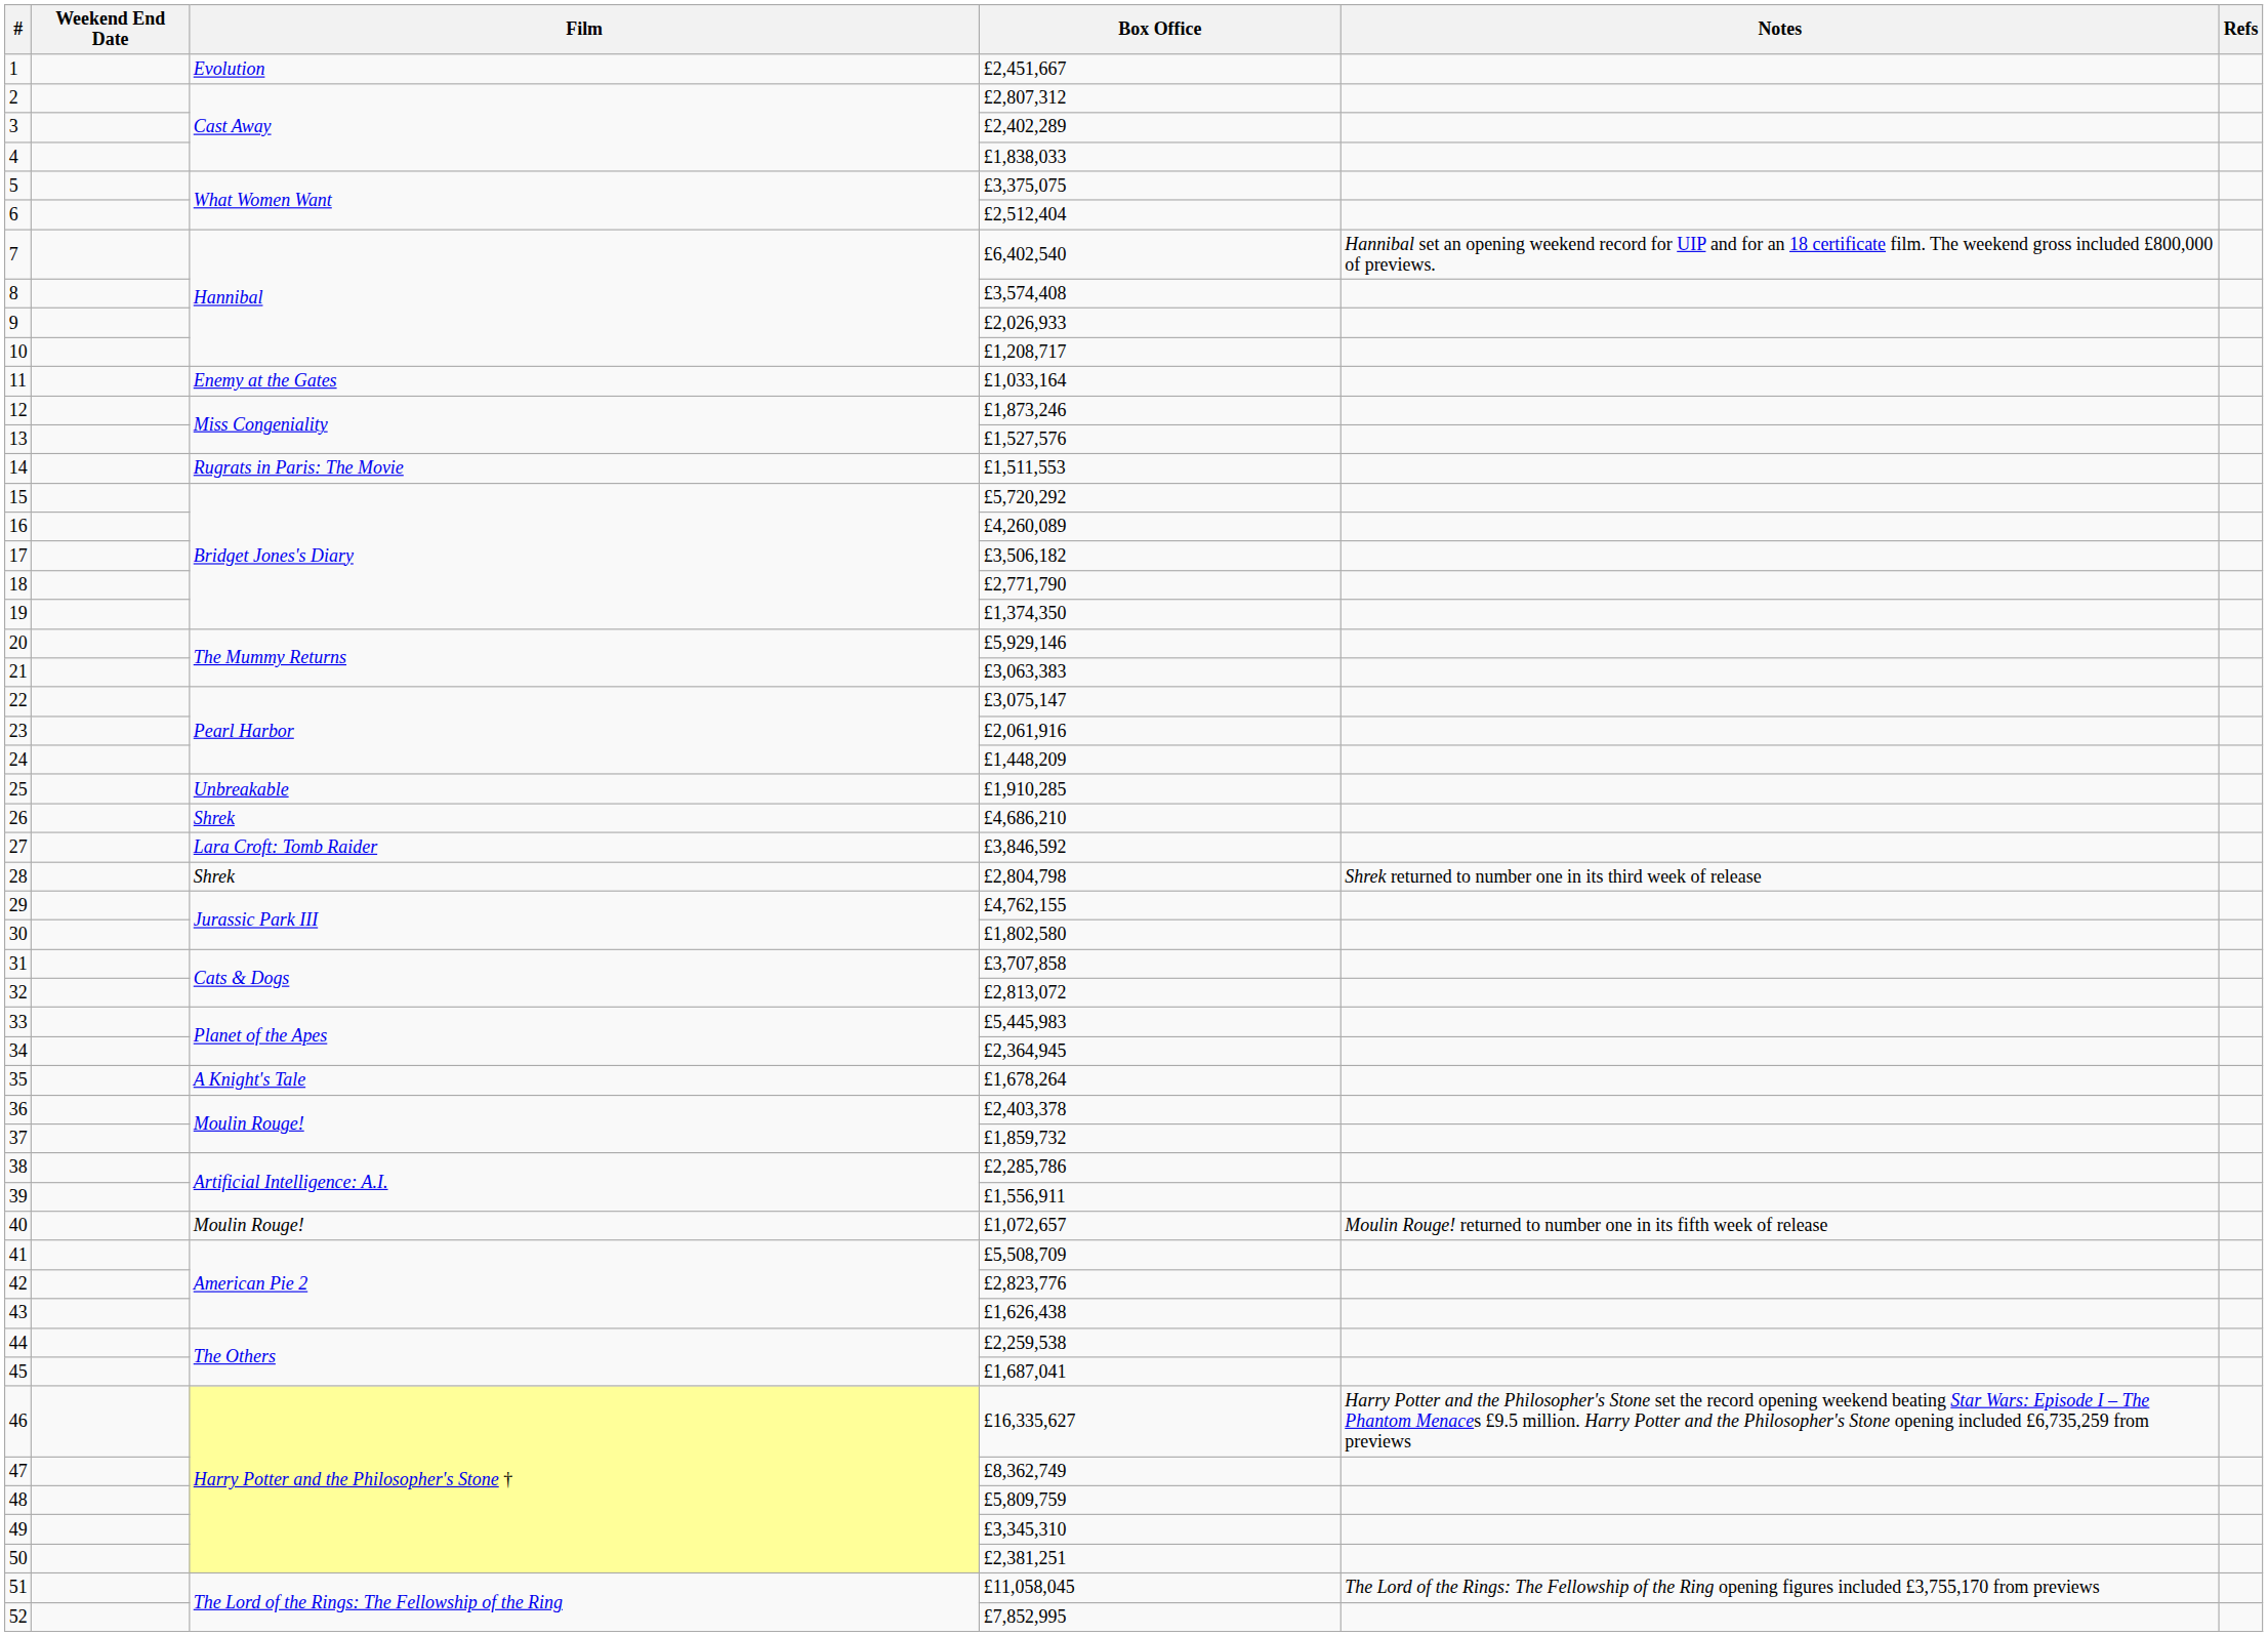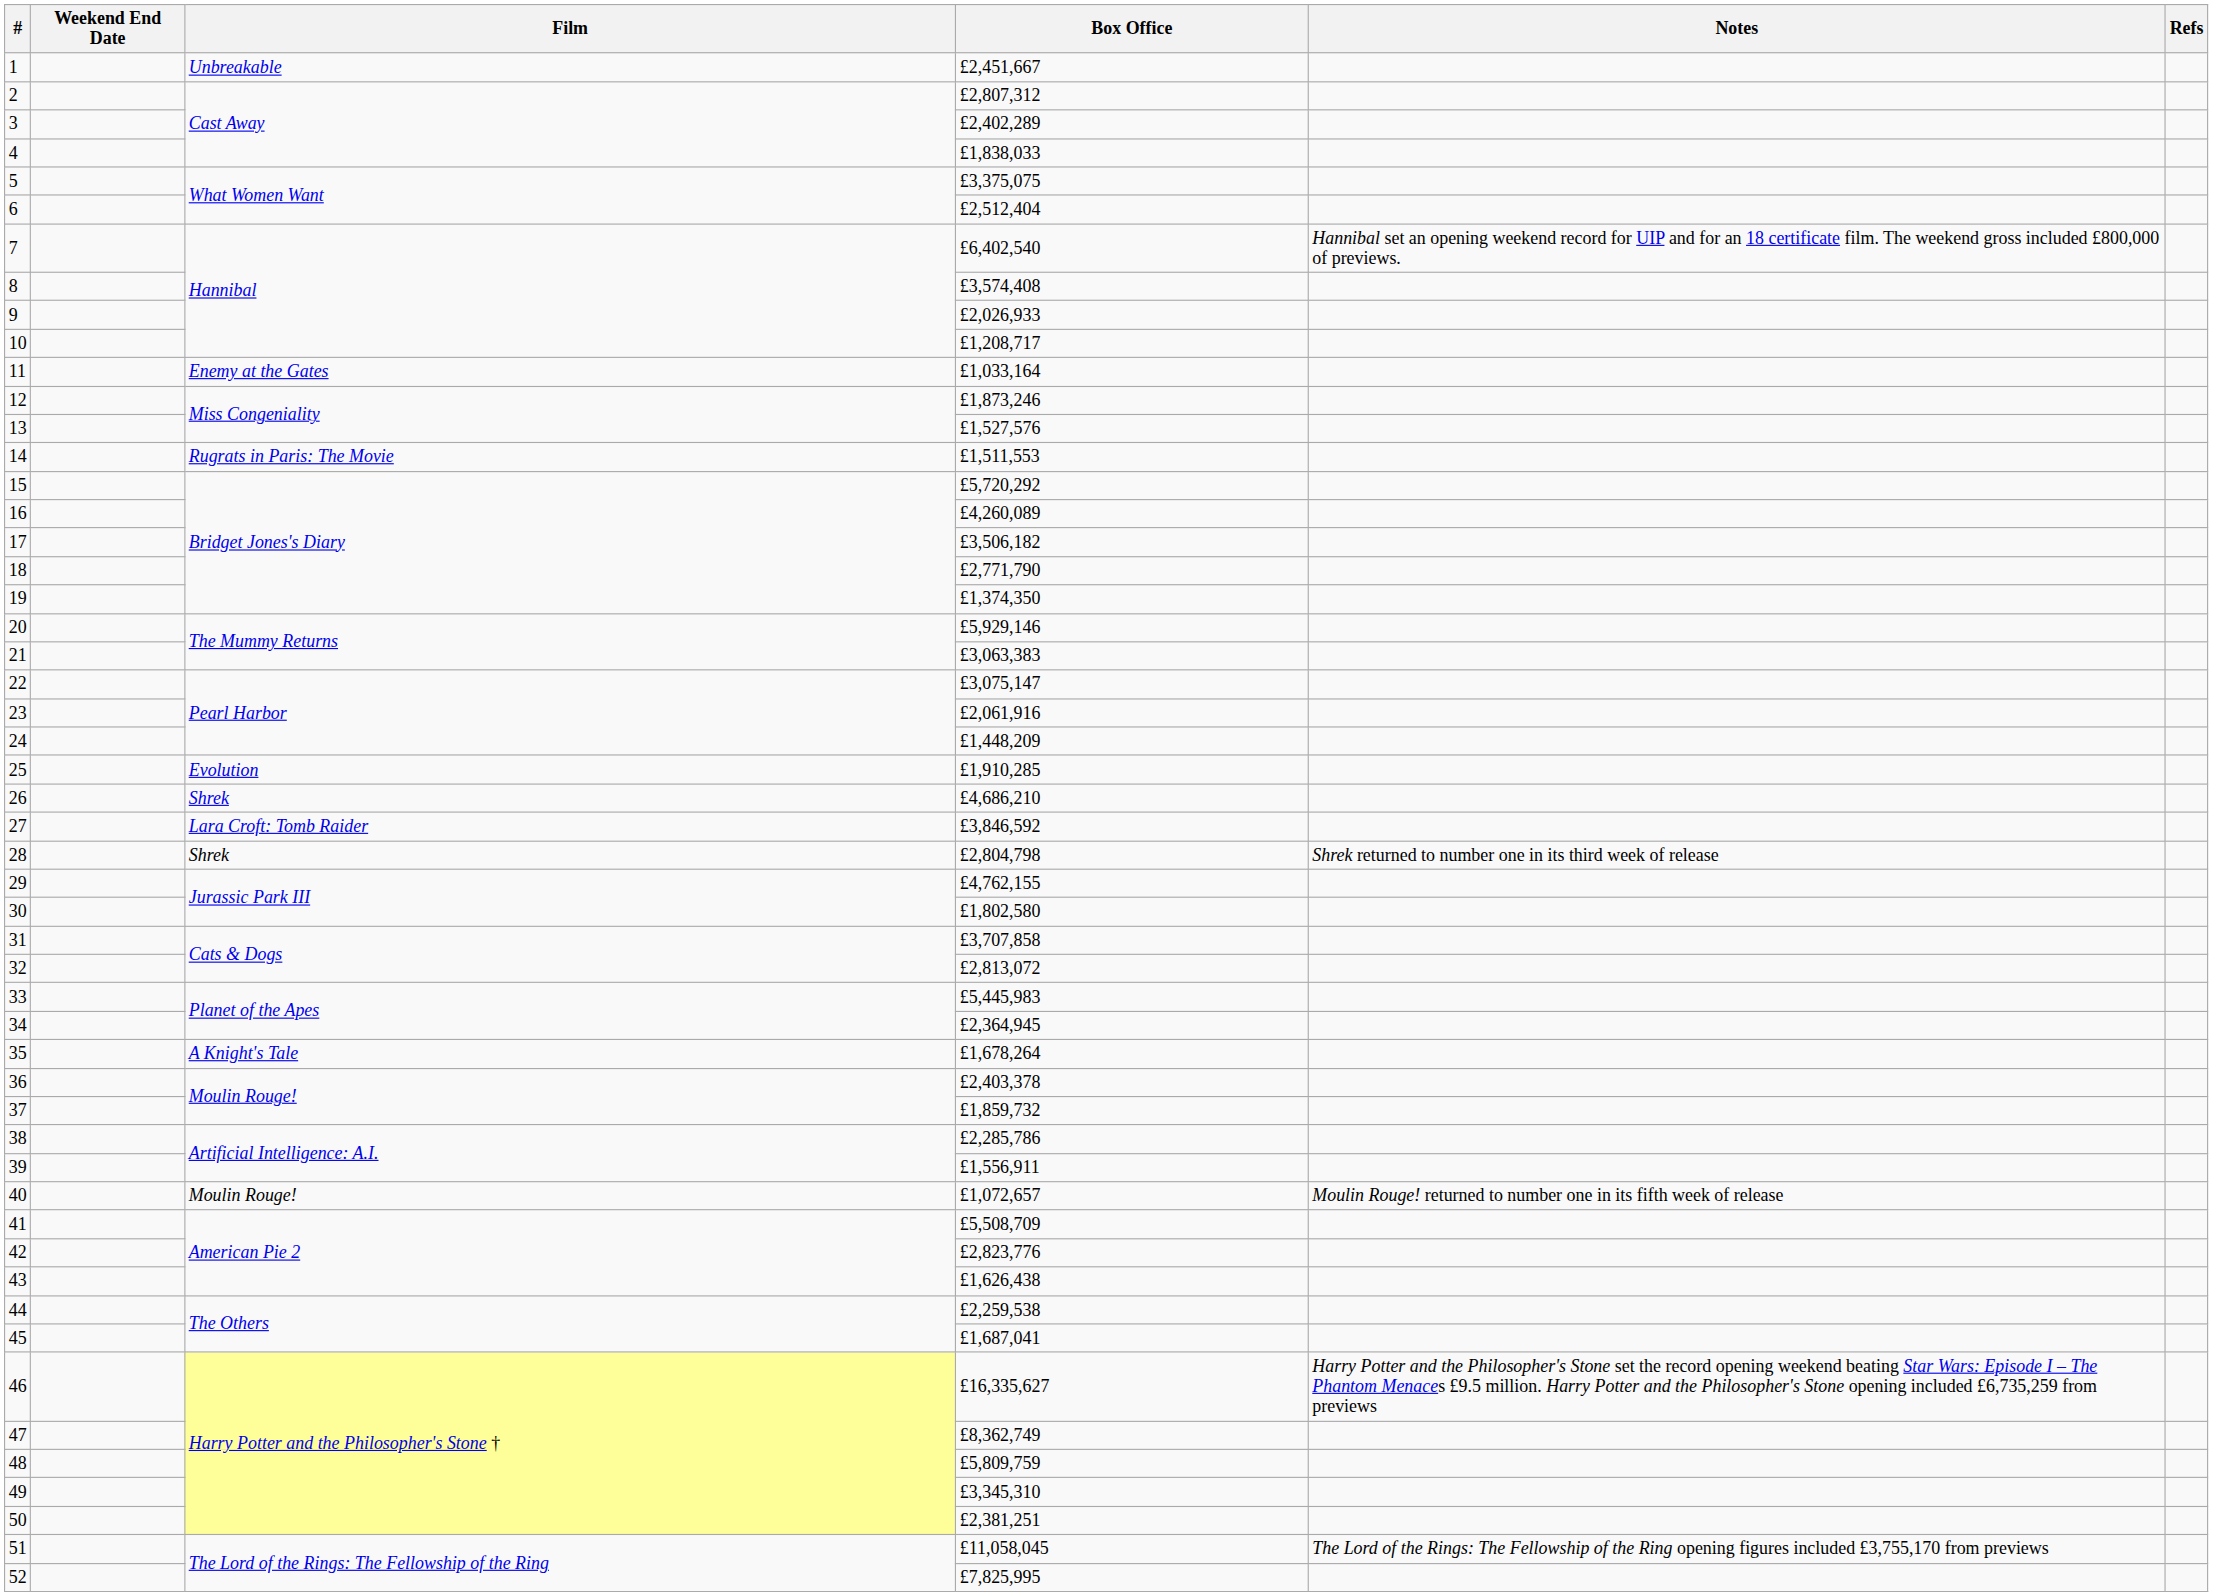1 | Film: Evolution -> Unbreakable
25 | Film: Unbreakable -> Evolution
52 | Box Office: £7,852,995 -> £7,825,995
